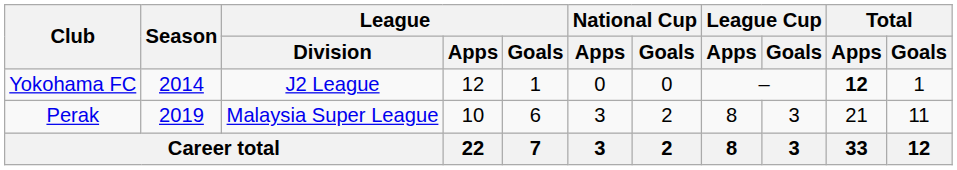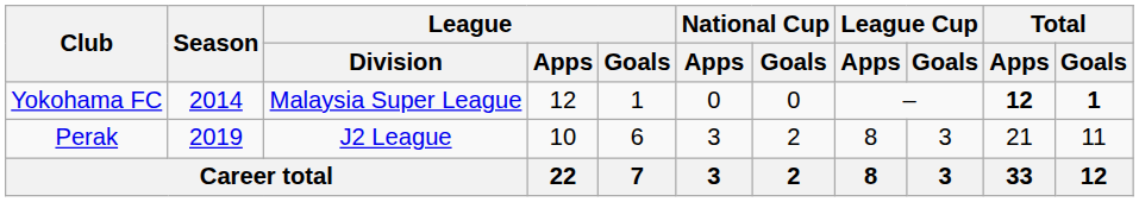Yokohama FC | League / Division: J2 League -> Malaysia Super League
Yokohama FC | Total / Goals: normal -> bold
Perak | League / Division: Malaysia Super League -> J2 League
